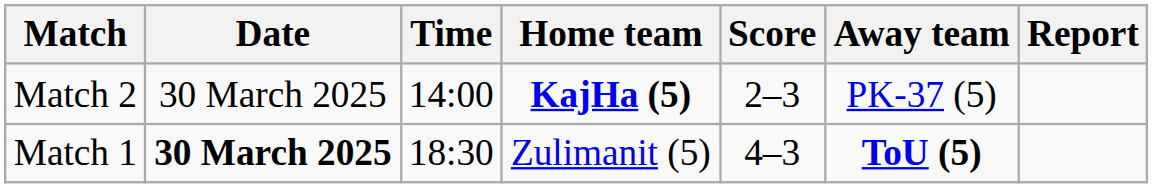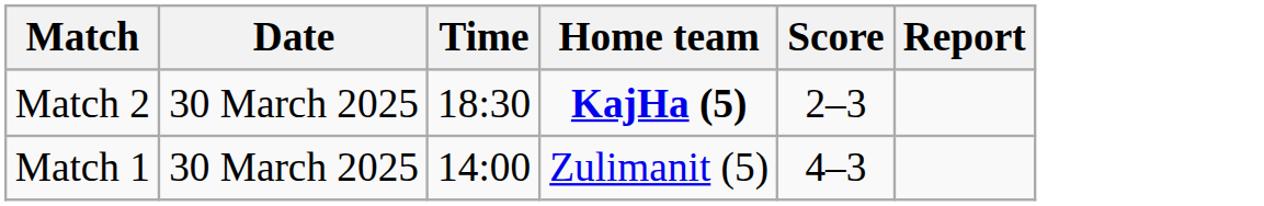- column: Away team | PK-37 (5) | ToU (5)
Match 2 | Time: 14:00 -> 18:30
Match 1 | Date: bold -> normal
Match 1 | Time: 18:30 -> 14:00
